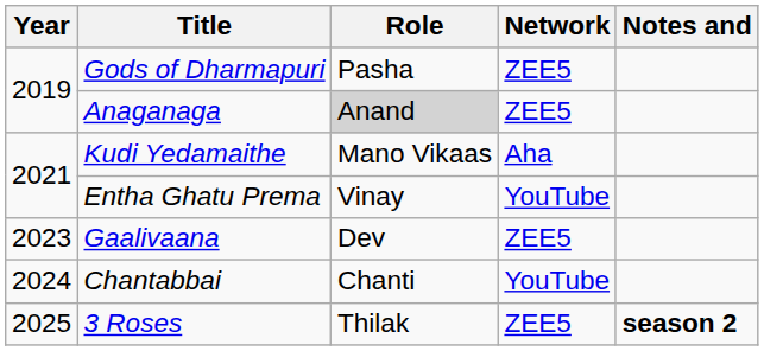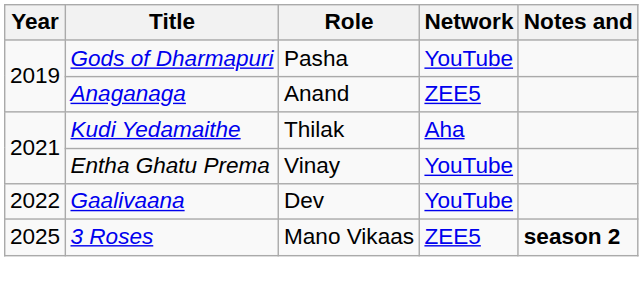Gods of Dharmapuri | Network: ZEE5 -> YouTube
Anaganaga | Role: lightgrey background -> no background
Kudi Yedamaithe | Role: Mano Vikaas -> Thilak
Gaalivaana | Year: 2023 -> 2022
Gaalivaana | Network: ZEE5 -> YouTube
- row: 2024 | Chantabbai | Chanti | YouTube
3 Roses | Role: Thilak -> Mano Vikaas
